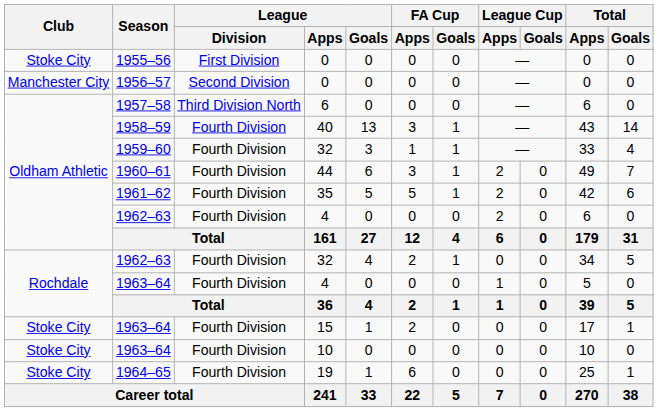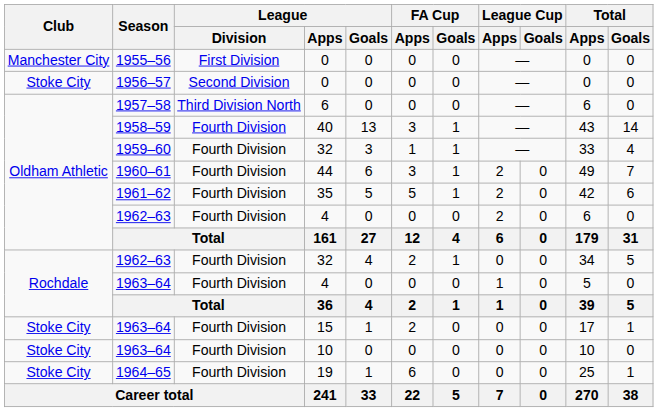1955–56 | Club: Stoke City -> Manchester City
1956–57 | Club: Manchester City -> Stoke City
